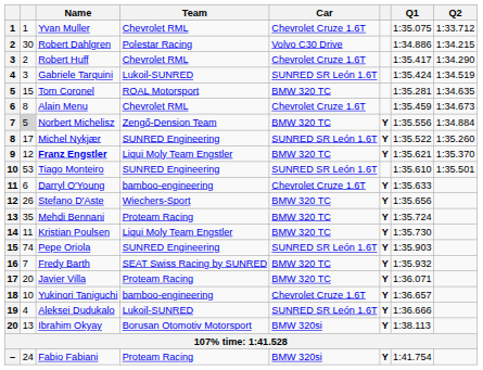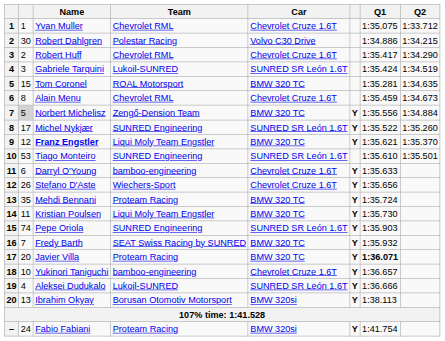Stefano D'Aste | Car: BMW 320 TC -> Chevrolet Cruze 1.6T
Javier Villa | Q1: normal -> bold
